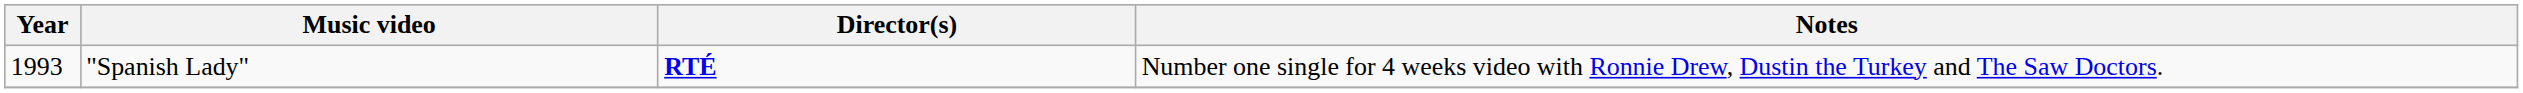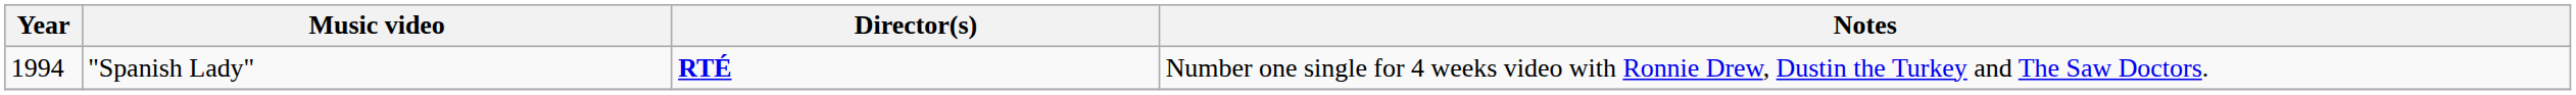"Spanish Lady" | Year: 1993 -> 1994
